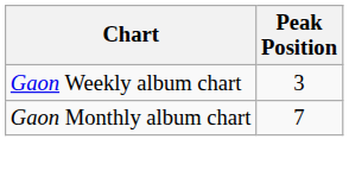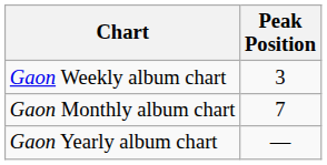+ row: Gaon Yearly album chart | —
